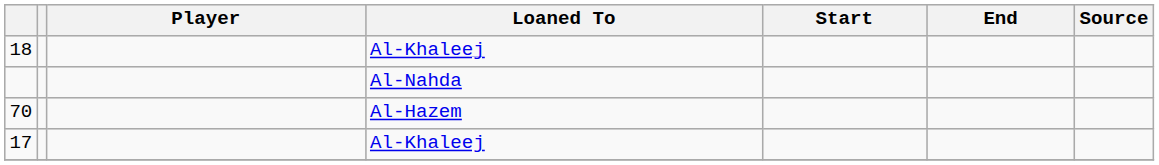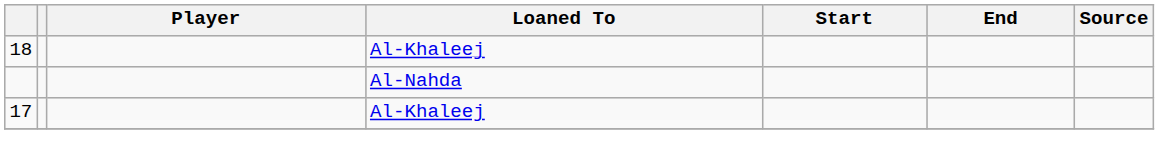- row: 70 | Al-Hazem
